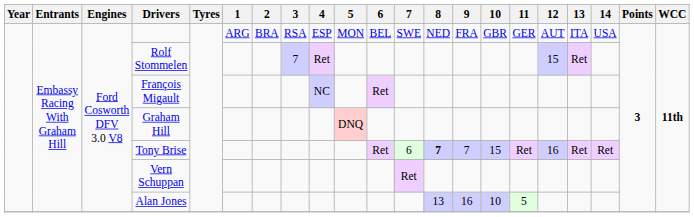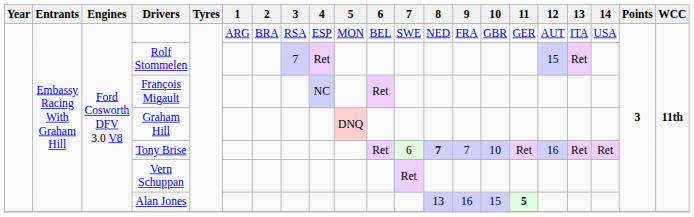Tony Brise | 10: 15 -> 10
Alan Jones | 10: 10 -> 15
Alan Jones | 11: normal -> bold
